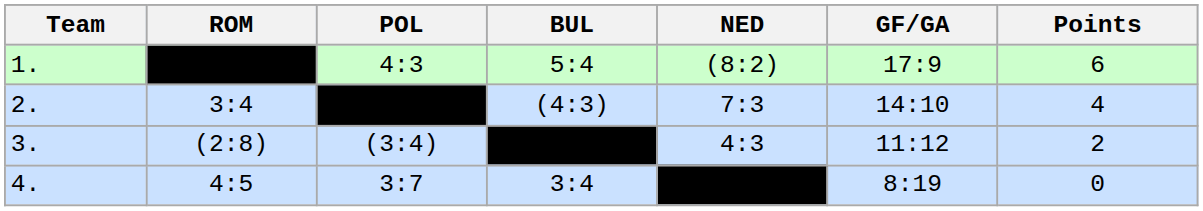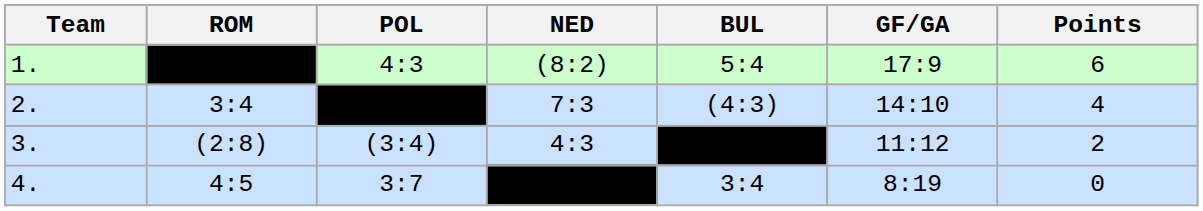columns swapped: BUL <-> NED
